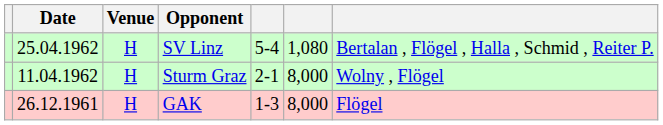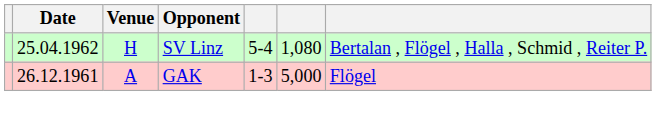- row: 11.04.1962 | H | Sturm Graz | 2-1 | 8,000 | Wolny , Flögel
GAK | Venue: H -> A
GAK | column 6: 8,000 -> 5,000
